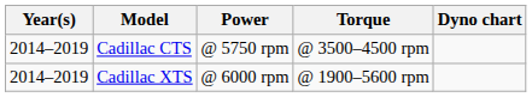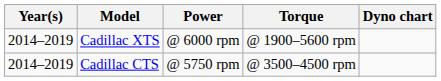rows swapped: Cadillac XTS <-> Cadillac CTS
